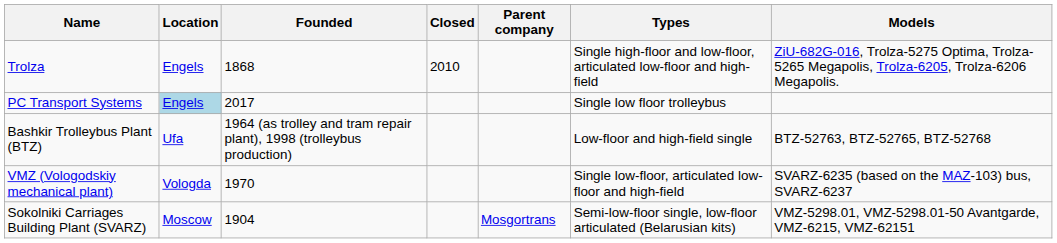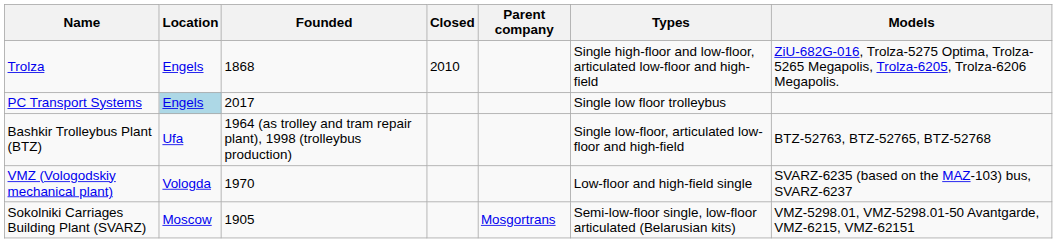Bashkir Trolleybus Plant (BTZ) | Types: Low-floor and high-field single -> Single low-floor, articulated low-floor and high-field
VMZ (Vologodskiy mechanical plant) | Types: Single low-floor, articulated low-floor and high-field -> Low-floor and high-field single
Sokolniki Carriages Building Plant (SVARZ) | Founded: 1904 -> 1905
